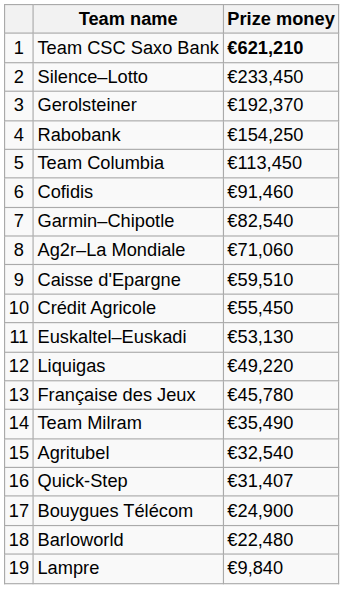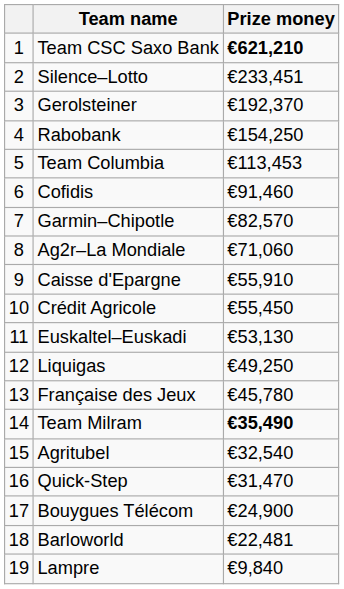Silence–Lotto | Prize money: €233,450 -> €233,451
Team Columbia | Prize money: €113,450 -> €113,453
Garmin–Chipotle | Prize money: €82,540 -> €82,570
Caisse d'Epargne | Prize money: €59,510 -> €55,910
Liquigas | Prize money: €49,220 -> €49,250
Team Milram | Prize money: normal -> bold
Quick-Step | Prize money: €31,407 -> €31,470
Barloworld | Prize money: €22,480 -> €22,481
